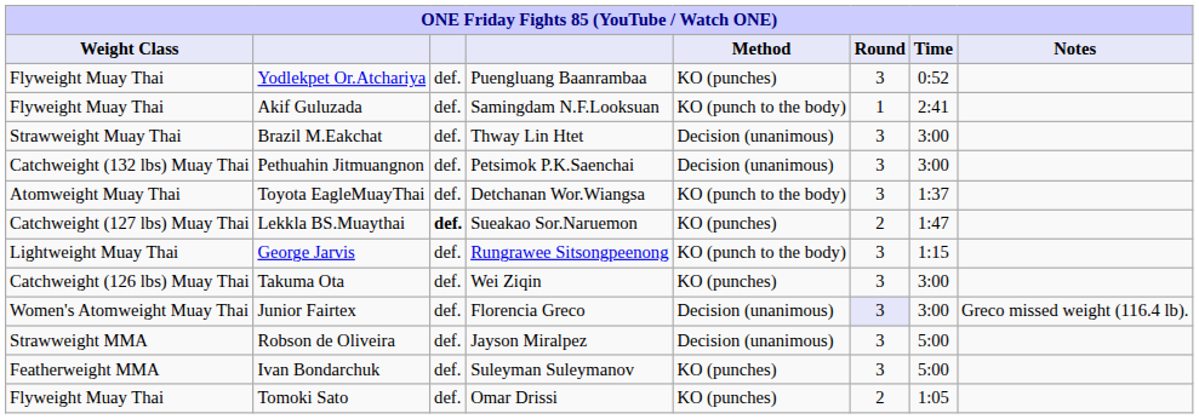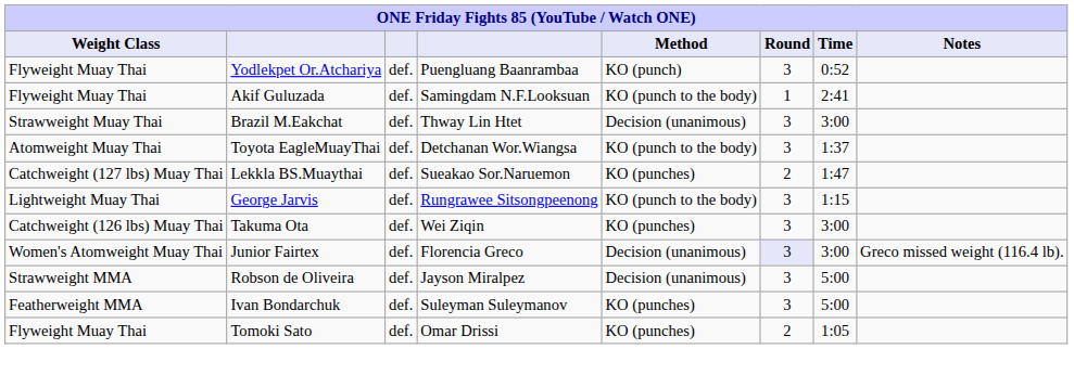Yodlekpet Or.Atchariya | Method: KO (punches) -> KO (punch)
- row: Catchweight (132 lbs) Muay Thai | Pethuahin Jitmuangnon | def. | Petsimok P.K.Saenchai | Decision (unanimous) | 3 | 3:00
Lekkla BS.Muaythai | column 3: bold -> normal
